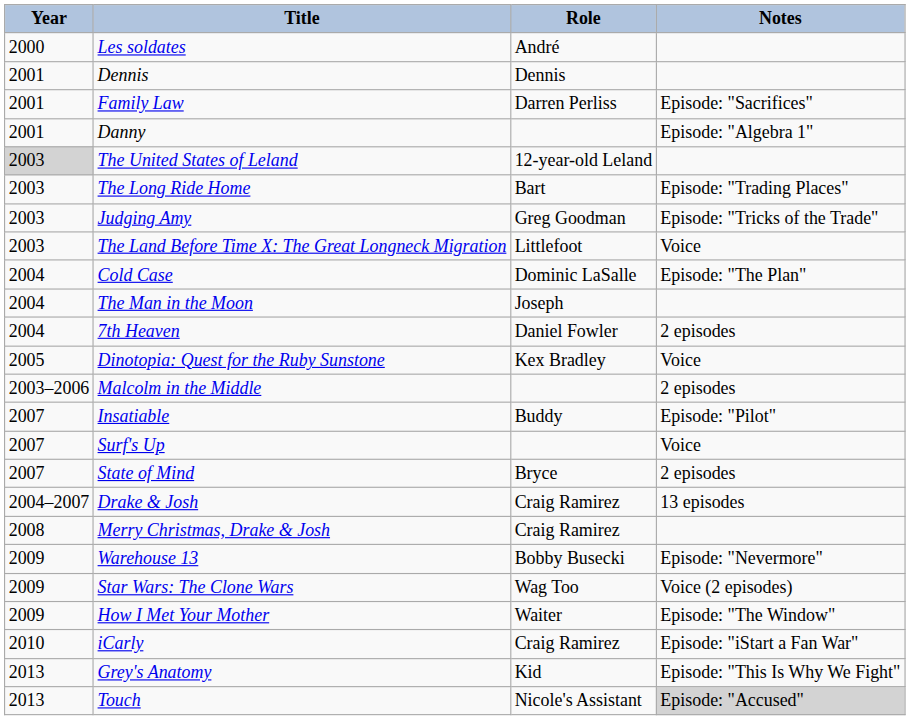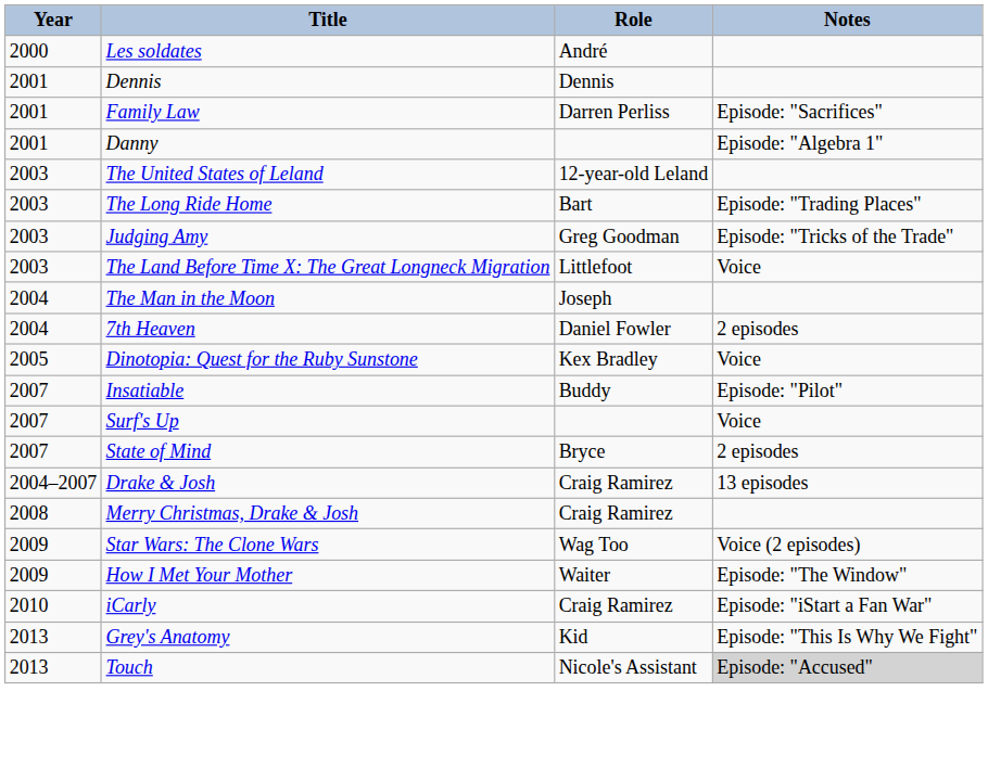The United States of Leland | Year: lightgrey background -> no background
- row: 2004 | Cold Case | Dominic LaSalle | Episode: "The Plan"
- row: 2003–2006 | Malcolm in the Middle | 2 episodes
- row: 2009 | Warehouse 13 | Bobby Busecki | Episode: "Nevermore"
